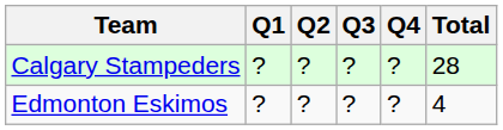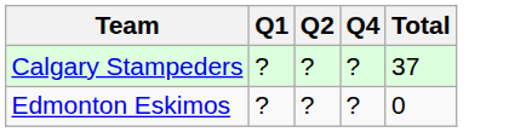- column: Q3 | ? | ?
Calgary Stampeders | Total: 28 -> 37
Edmonton Eskimos | Total: 4 -> 0
